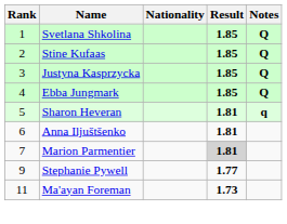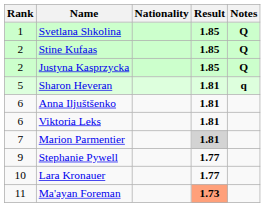Justyna Kasprzycka | Rank: 3 -> 2
- row: 4 | Ebba Jungmark | 1.85 | Q
+ row: 6 | Viktoria Leks | 1.81
+ row: 10 | Lara Kronauer | 1.77
Ma'ayan Foreman | Result: no background -> lightsalmon background
